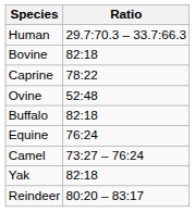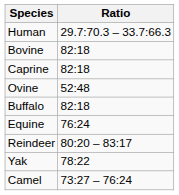Caprine | Ratio: 78:22 -> 82:18
rows swapped: Camel <-> Reindeer
Yak | Ratio: 82:18 -> 78:22
